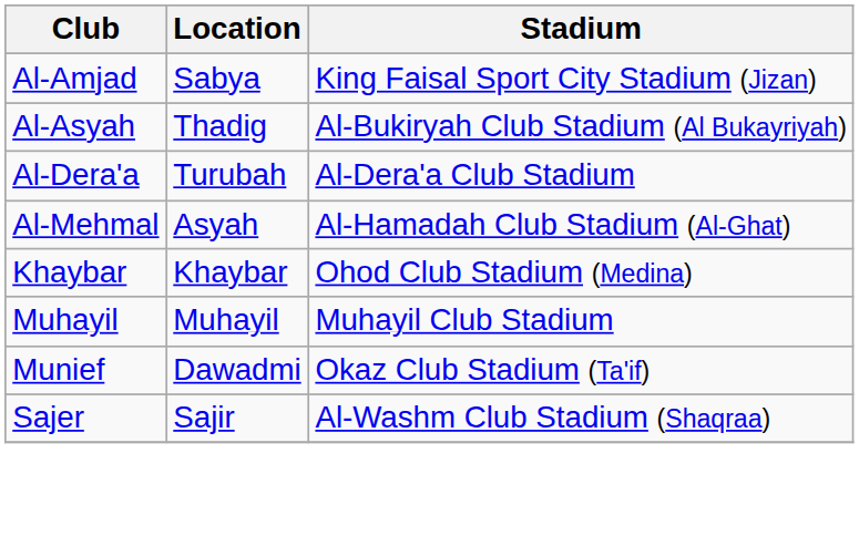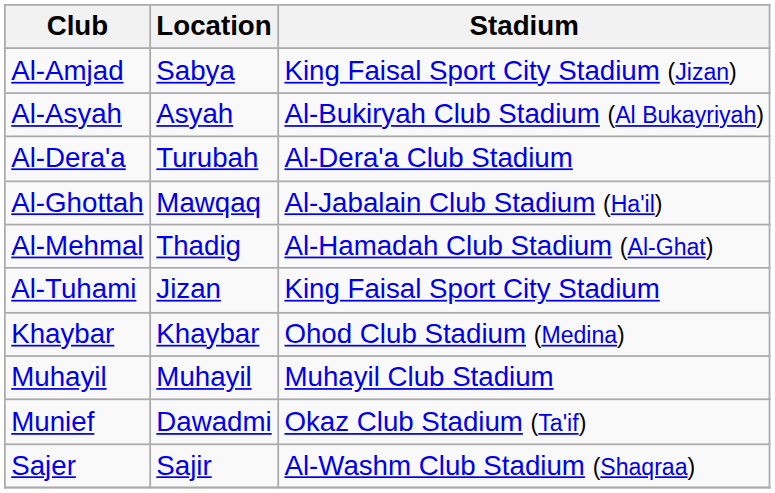Al-Asyah | Location: Thadig -> Asyah
+ row: Al-Ghottah | Mawqaq | Al-Jabalain Club Stadium (Ha'il)
Al-Mehmal | Location: Asyah -> Thadig
+ row: Al-Tuhami | Jizan | King Faisal Sport City Stadium
